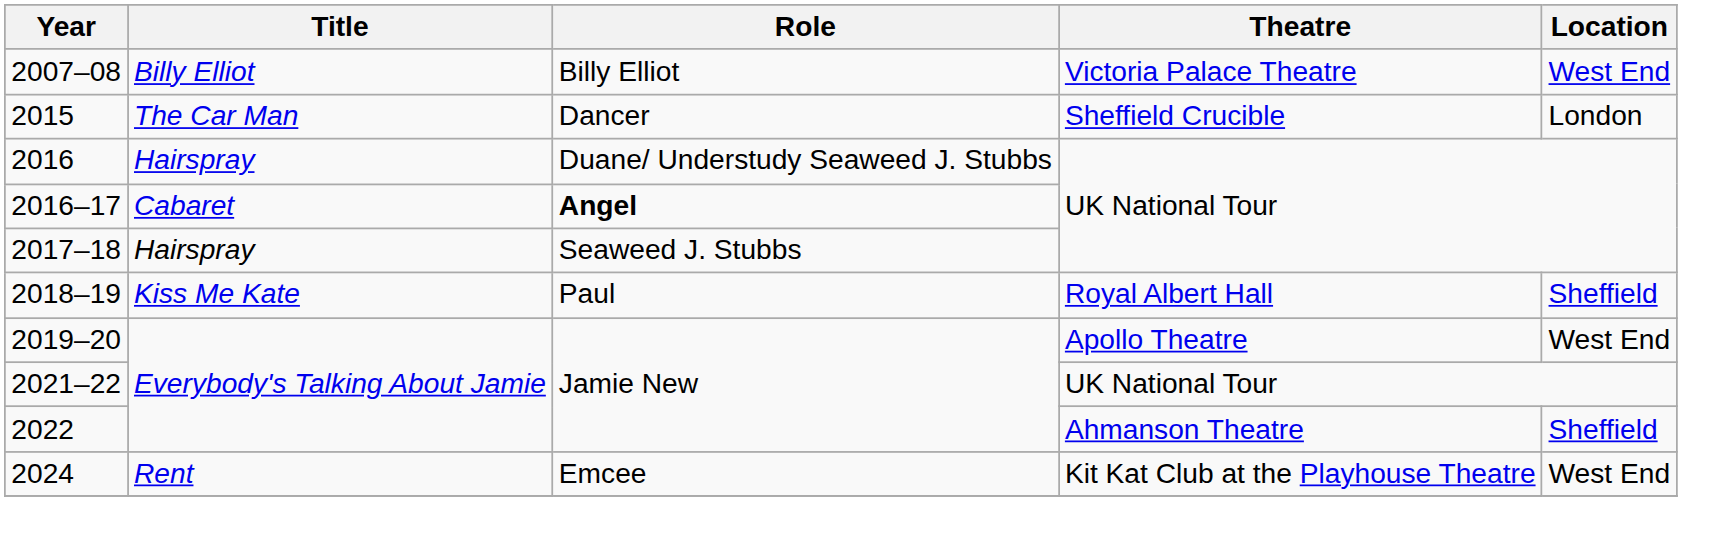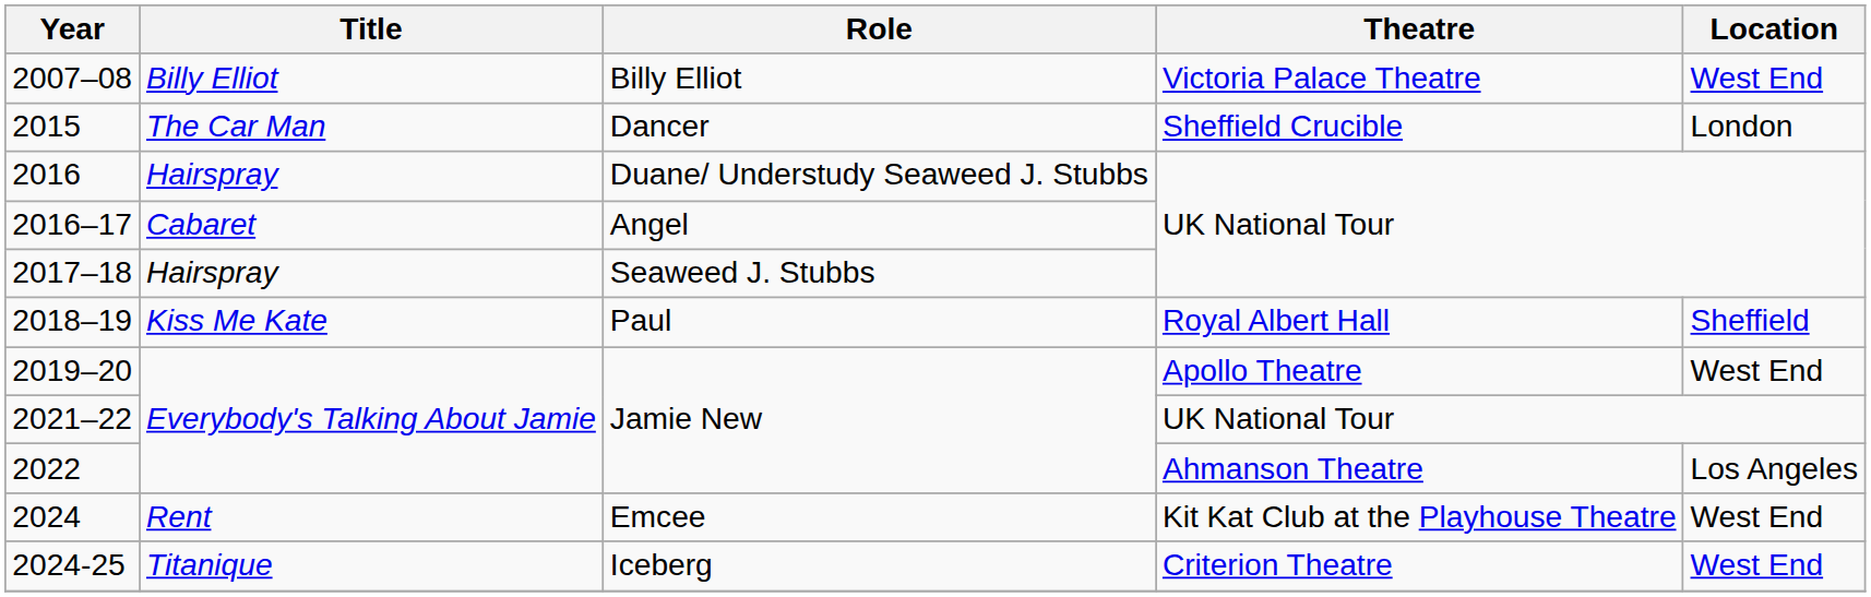2016–17 | Role: bold -> normal
2022 | Location: Sheffield -> Los Angeles
+ row: 2024-25 | Titanique | Iceberg | Criterion Theatre | West End
